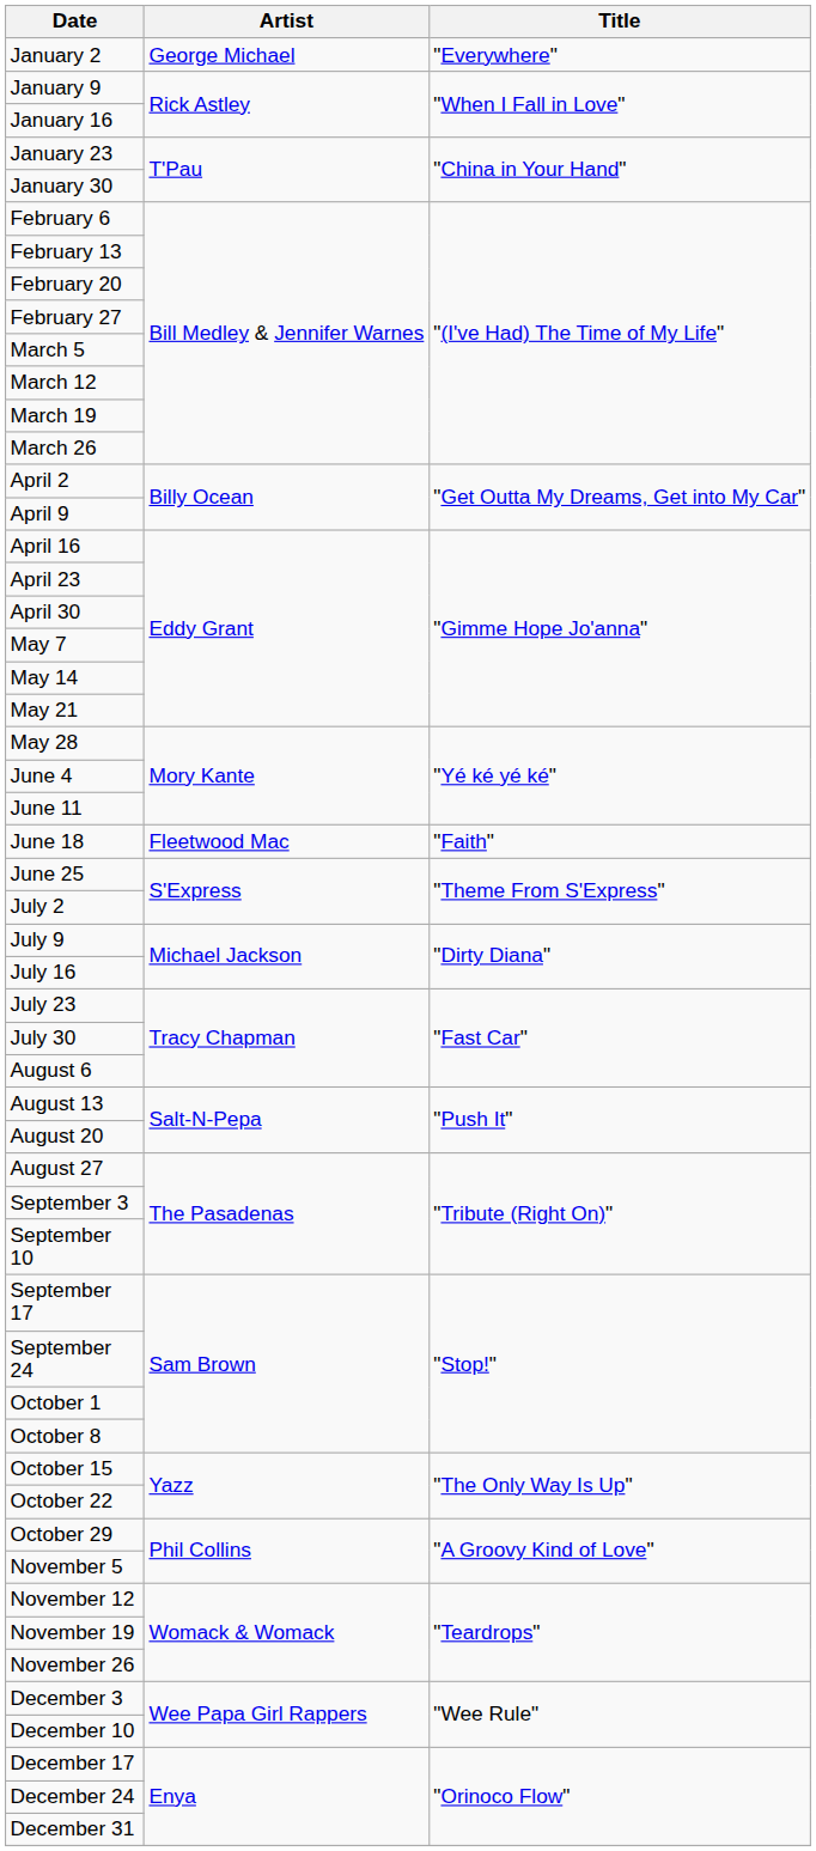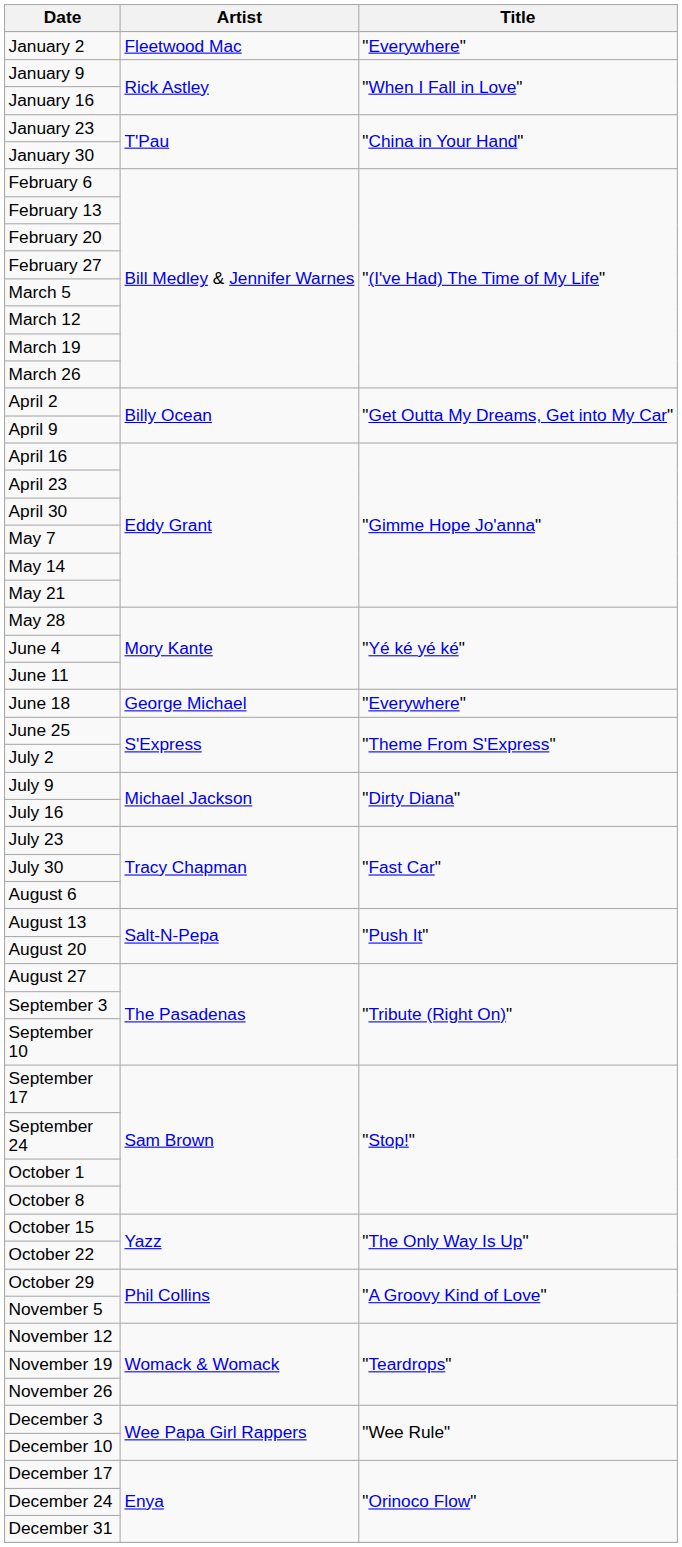January 2 | Artist: George Michael -> Fleetwood Mac
June 18 | Artist: Fleetwood Mac -> George Michael
June 18 | Title: "Faith" -> "Everywhere"
